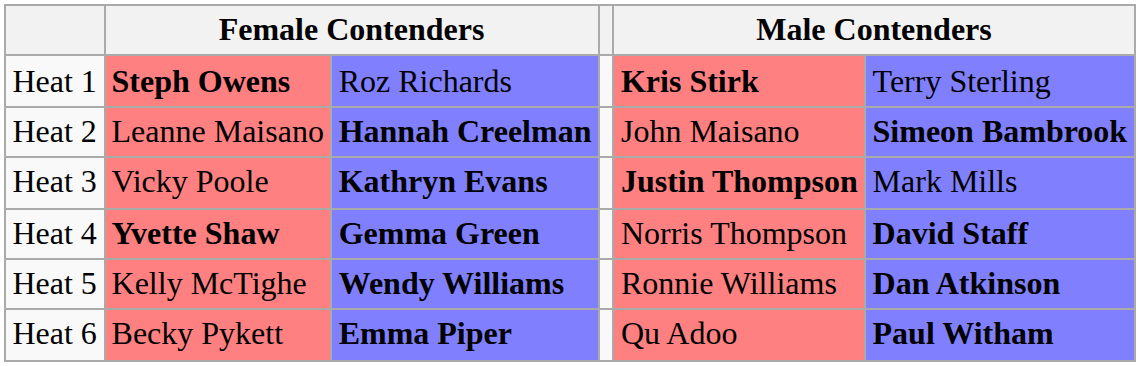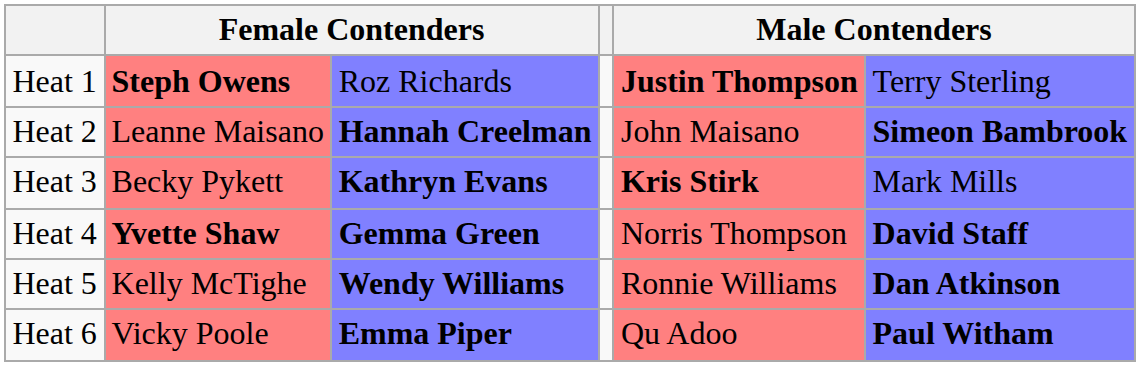Heat 1 | column 5: Kris Stirk -> Justin Thompson
Heat 3 | column 2: Vicky Poole -> Becky Pykett
Heat 3 | column 5: Justin Thompson -> Kris Stirk
Heat 6 | column 2: Becky Pykett -> Vicky Poole
